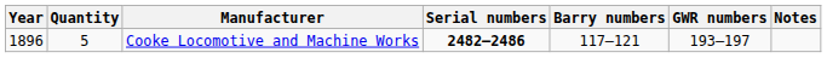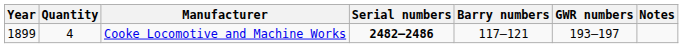Cooke Locomotive and Machine Works | Year: 1896 -> 1899
Cooke Locomotive and Machine Works | Quantity: 5 -> 4
